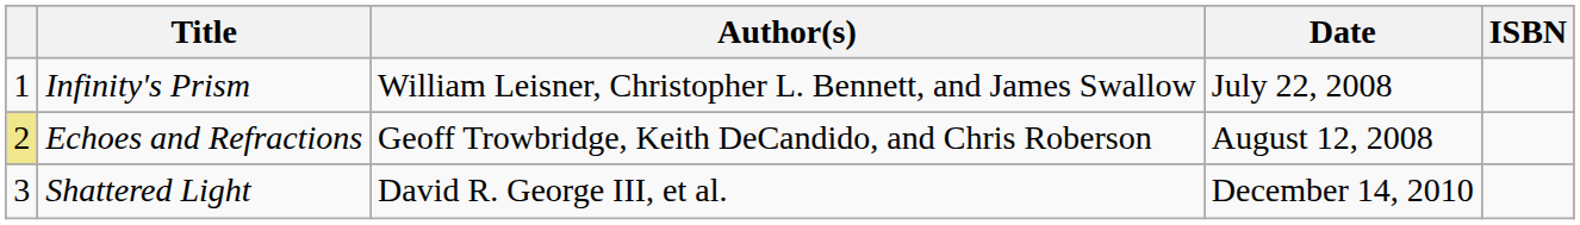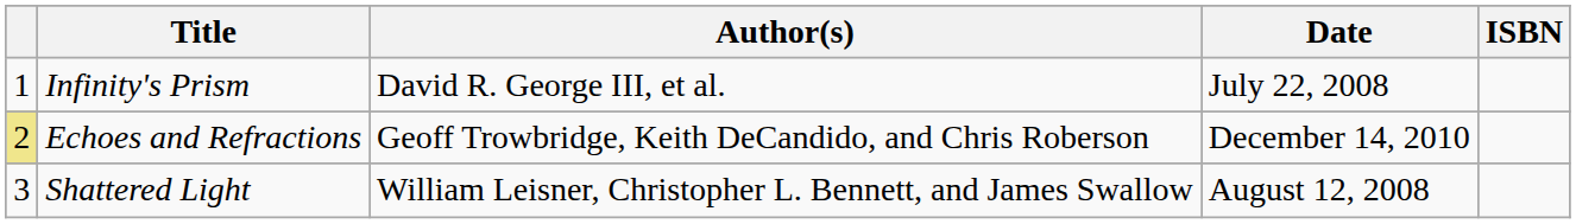Infinity's Prism | Author(s): William Leisner, Christopher L. Bennett, and James Swallow -> David R. George III, et al.
Echoes and Refractions | Date: August 12, 2008 -> December 14, 2010
Shattered Light | Author(s): David R. George III, et al. -> William Leisner, Christopher L. Bennett, and James Swallow
Shattered Light | Date: December 14, 2010 -> August 12, 2008
